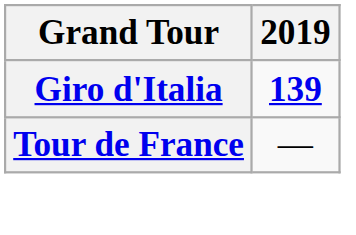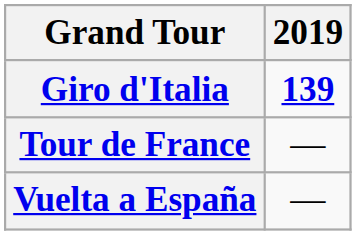+ row: Vuelta a España | —
